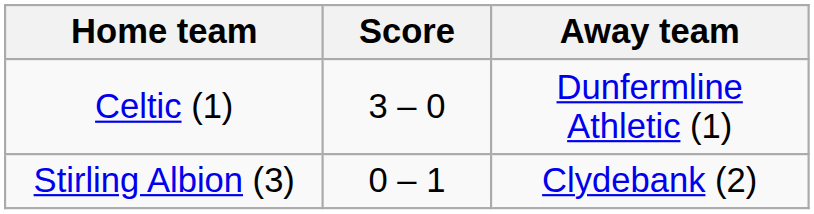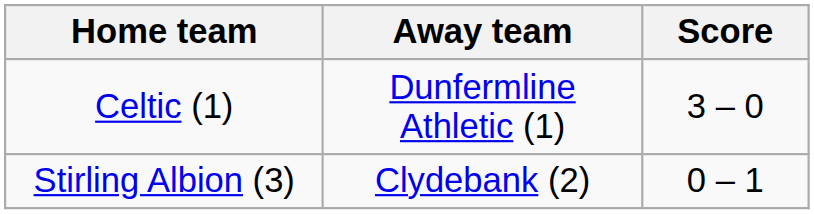columns swapped: Score <-> Away team
